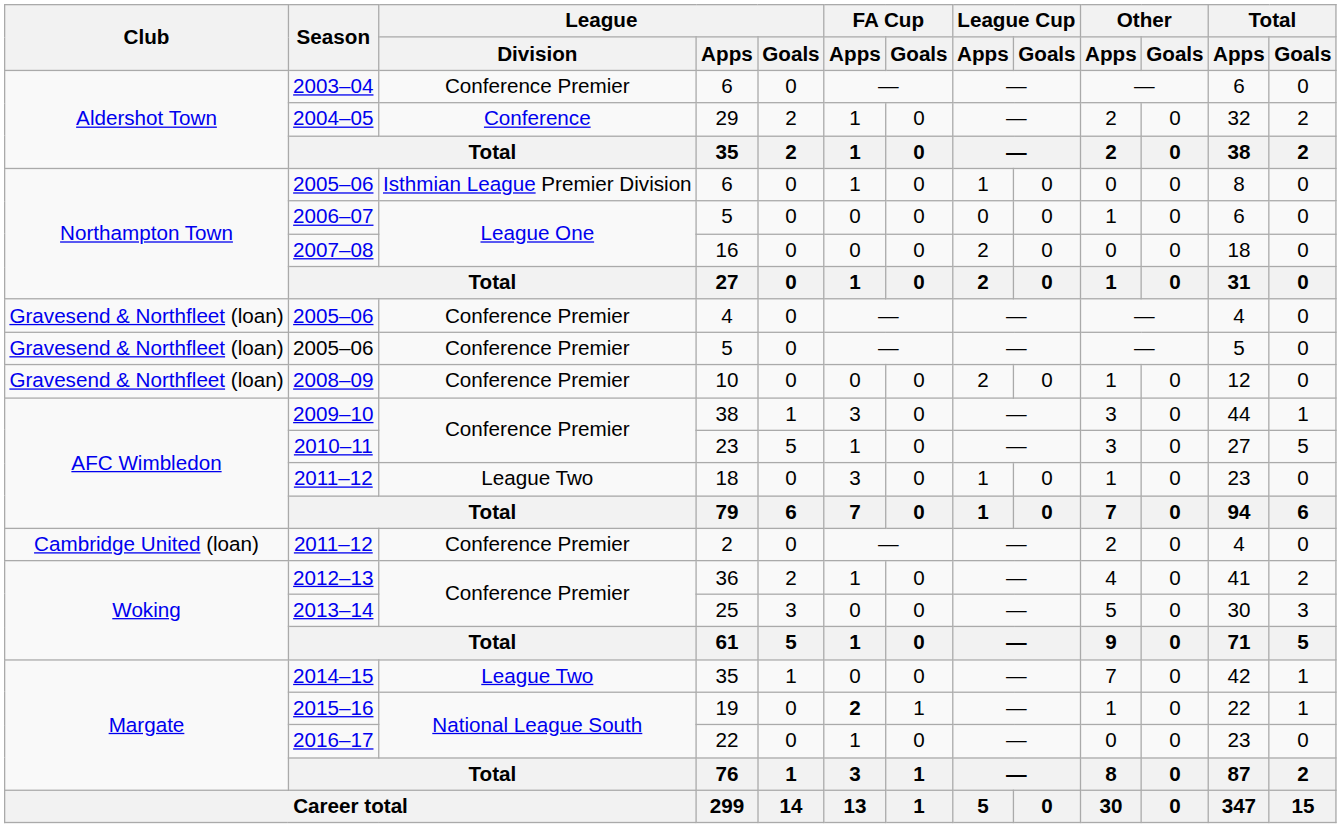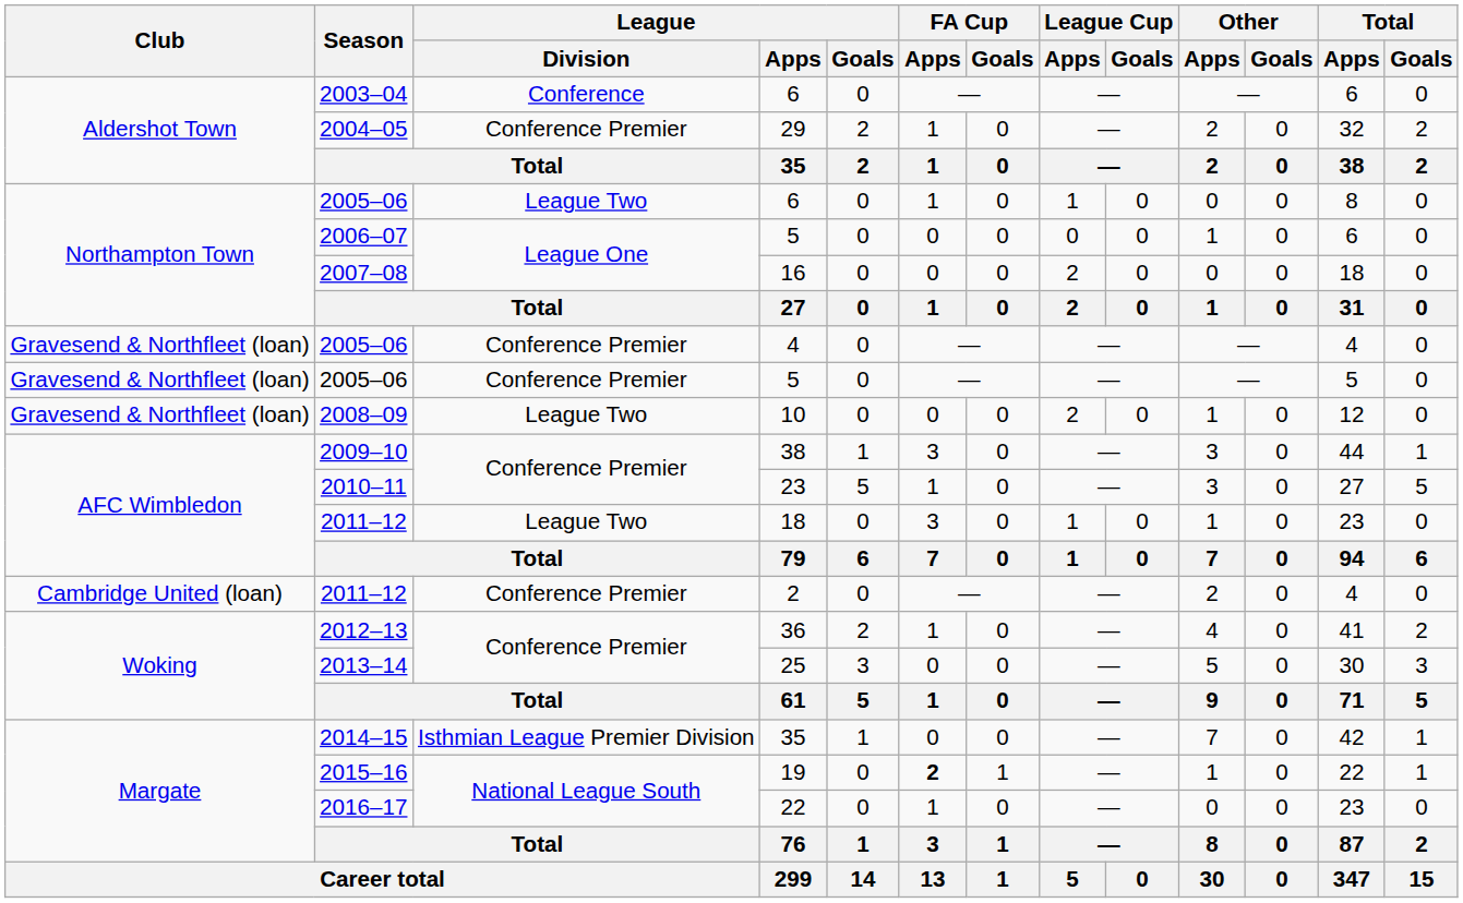2003–04 / 6 | League / Division: Conference Premier -> Conference
29 | League / Division: Conference -> Conference Premier
2005–06 / 6 | League / Division: Isthmian League Premier Division -> League Two
10 | League / Division: Conference Premier -> League Two
2014–15 / 35 | League / Division: League Two -> Isthmian League Premier Division
